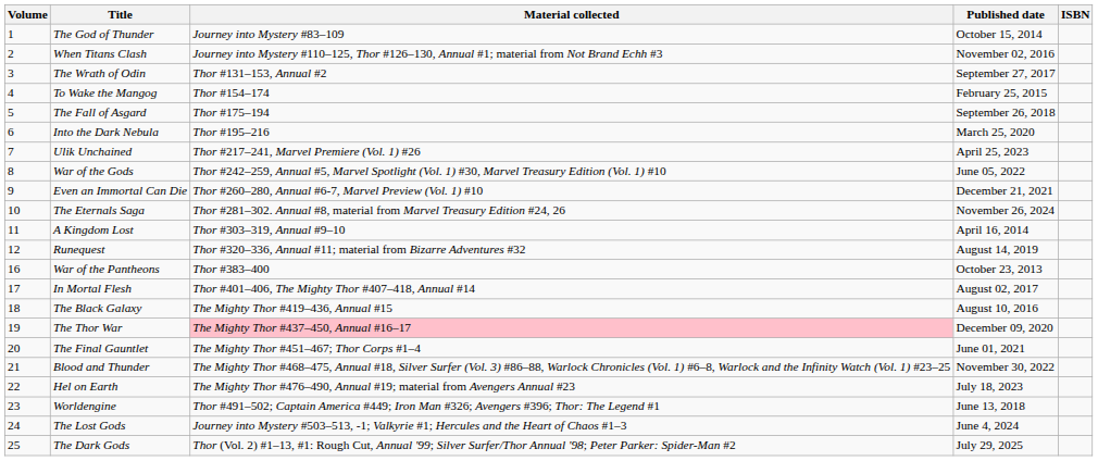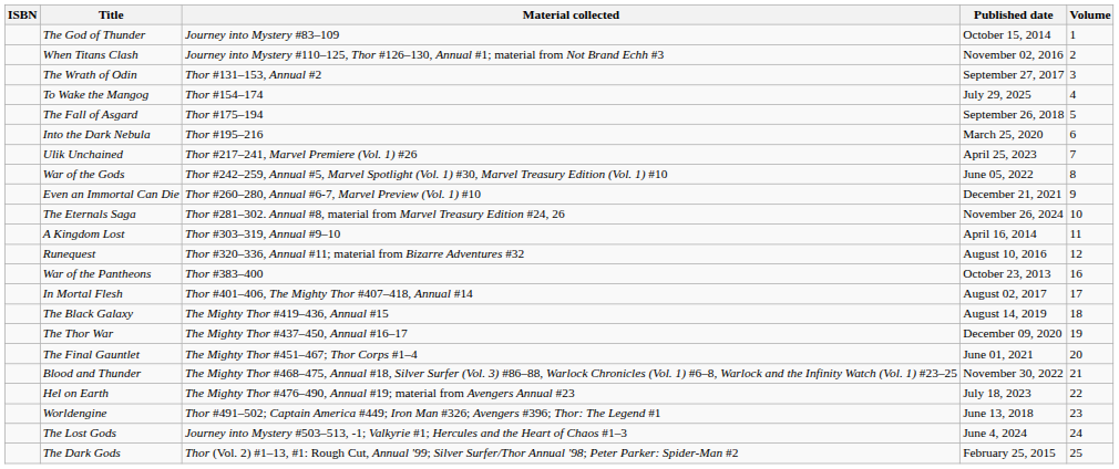columns swapped: Volume <-> ISBN
To Wake the Mangog | Published date: February 25, 2015 -> July 29, 2025
Runequest | Published date: August 14, 2019 -> August 10, 2016
The Black Galaxy | Published date: August 10, 2016 -> August 14, 2019
The Thor War | Material collected: pink background -> no background
The Dark Gods | Published date: July 29, 2025 -> February 25, 2015
